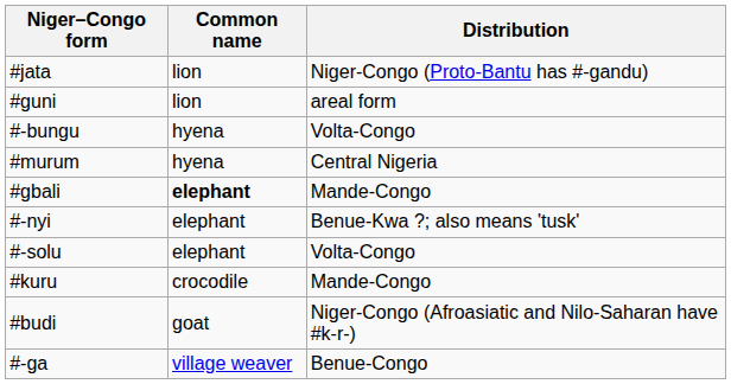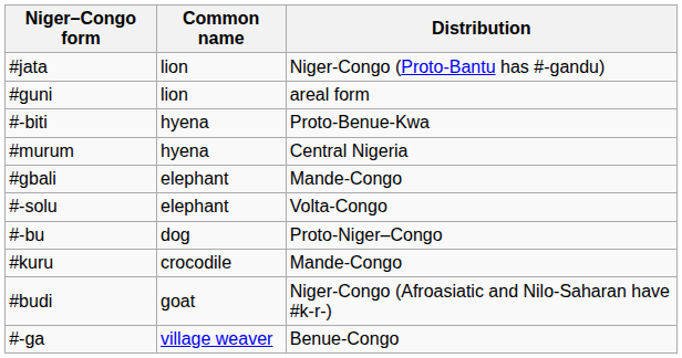- row: #-bungu | hyena | Volta-Congo
+ row: #-biti | hyena | Proto-Benue-Kwa
#gbali | Common name: bold -> normal
- row: #-nyi | elephant | Benue-Kwa ?; also means 'tusk'
+ row: #-bu | dog | Proto-Niger–Congo
